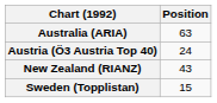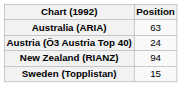New Zealand (RIANZ) | Position: 43 -> 94
